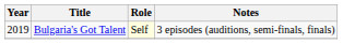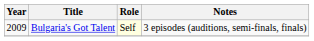Bulgaria's Got Talent | Year: 2019 -> 2009
